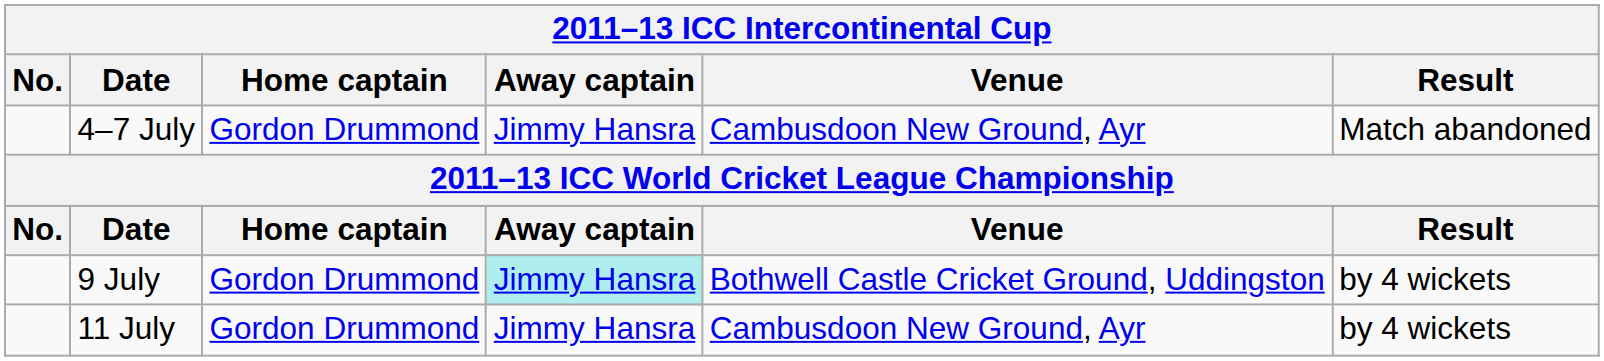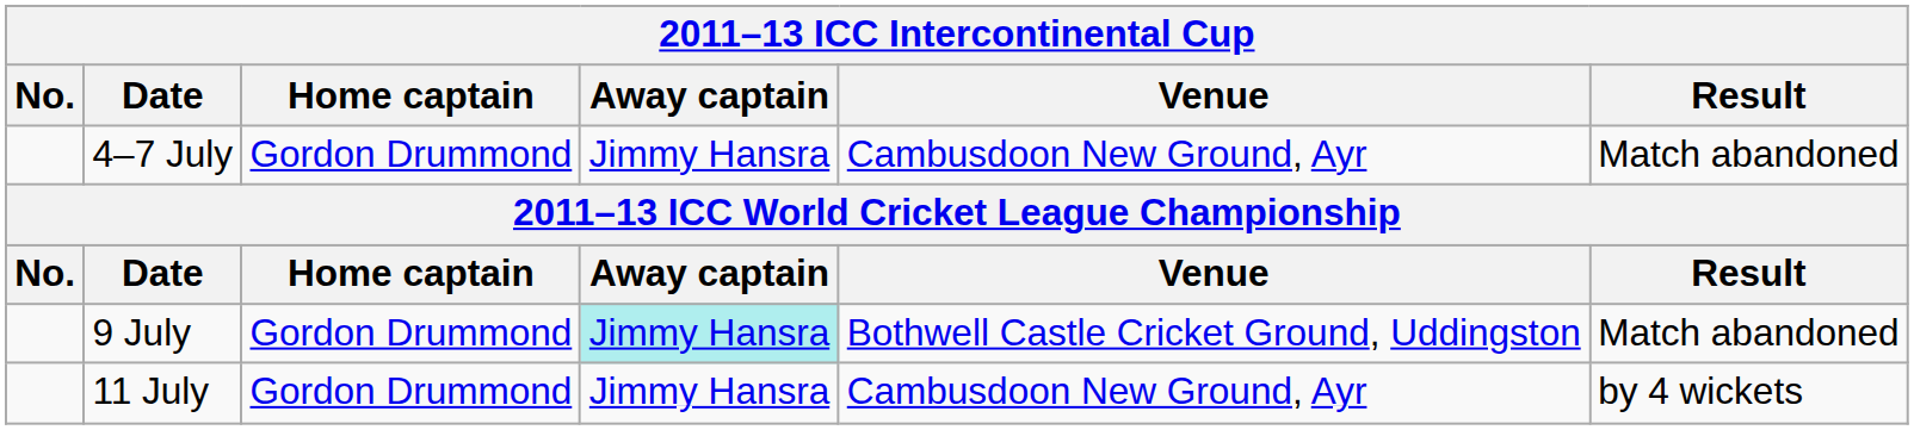9 July | Result: by 4 wickets -> Match abandoned
